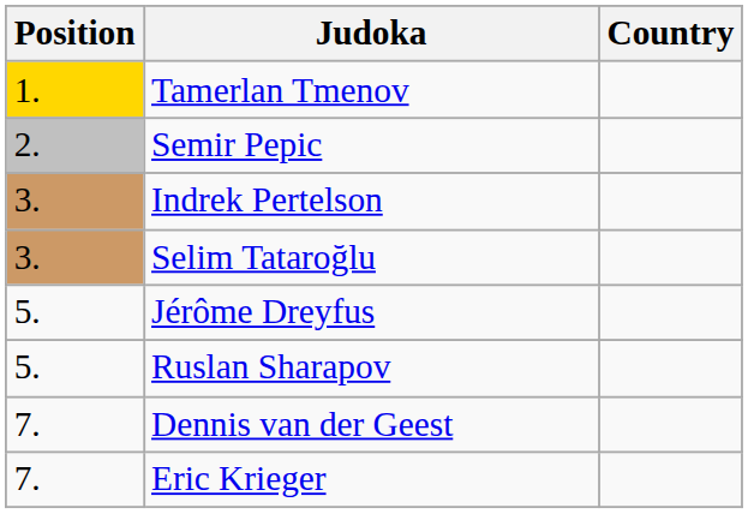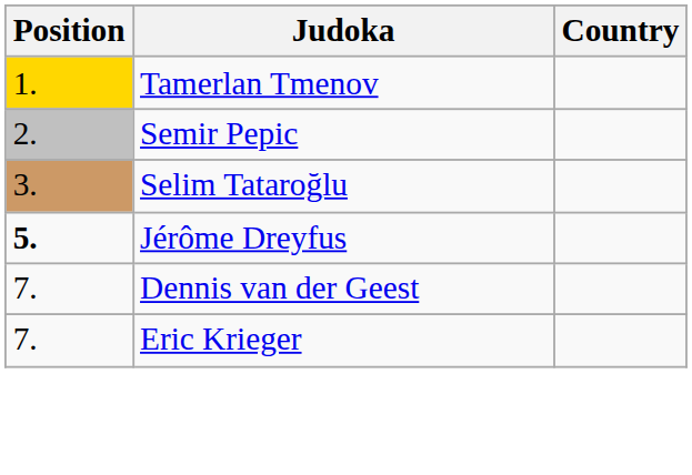- row: 3. | Indrek Pertelson
Jérôme Dreyfus | Position: normal -> bold
- row: 5. | Ruslan Sharapov
